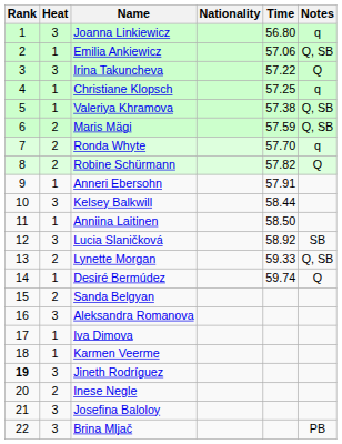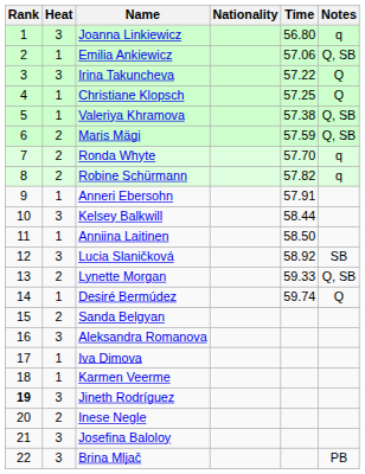Christiane Klopsch | Notes: q -> Q
Robine Schürmann | Notes: Q -> q
